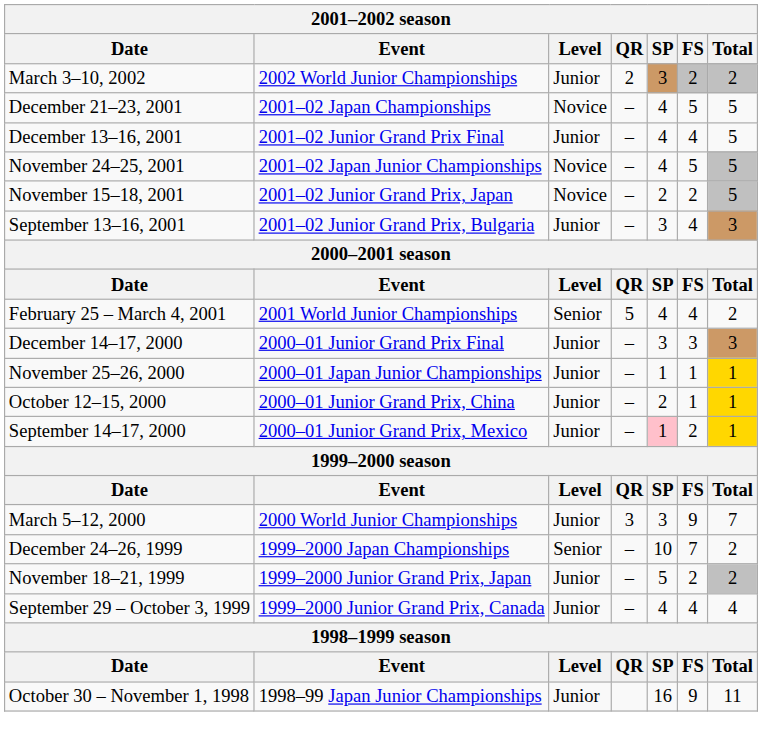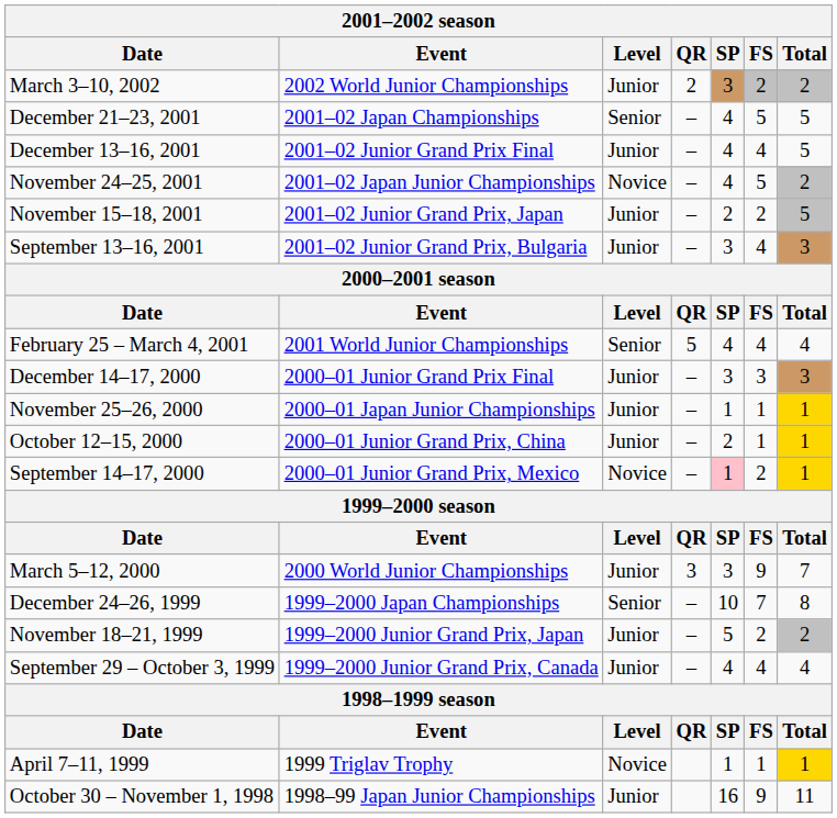December 21–23, 2001 | Level: Novice -> Senior
November 24–25, 2001 | Total: 5 -> 2
November 15–18, 2001 | Level: Novice -> Junior
February 25 – March 4, 2001 | Total: 2 -> 4
September 14–17, 2000 | Level: Junior -> Novice
December 24–26, 1999 | Total: 2 -> 8
+ row: April 7–11, 1999 | 1999 Triglav Trophy | Novice | 1 | 1 | 1
